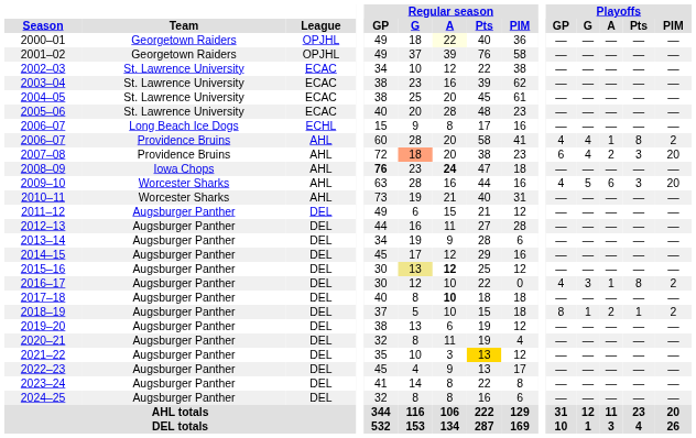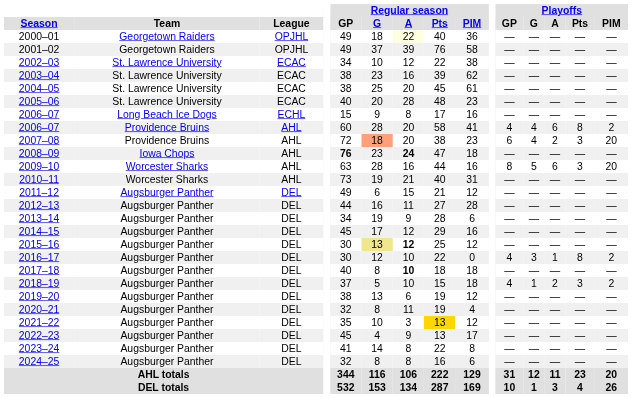2006–07 / Providence Bruins | Playoffs / A: 1 -> 6
2009–10 | Playoffs / GP: 4 -> 8
2018–19 | Playoffs / GP: 8 -> 4
2018–19 | Playoffs / Pts: 1 -> 3
